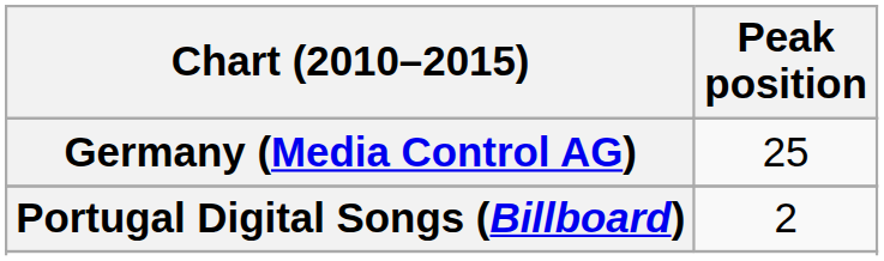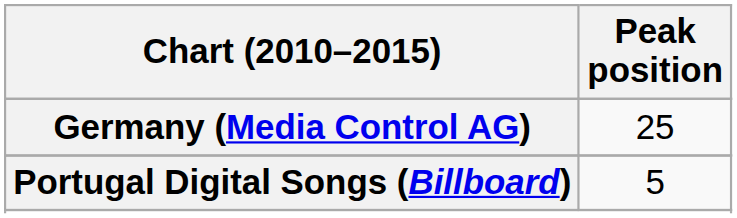Portugal Digital Songs (Billboard) | Peak position: 2 -> 5
